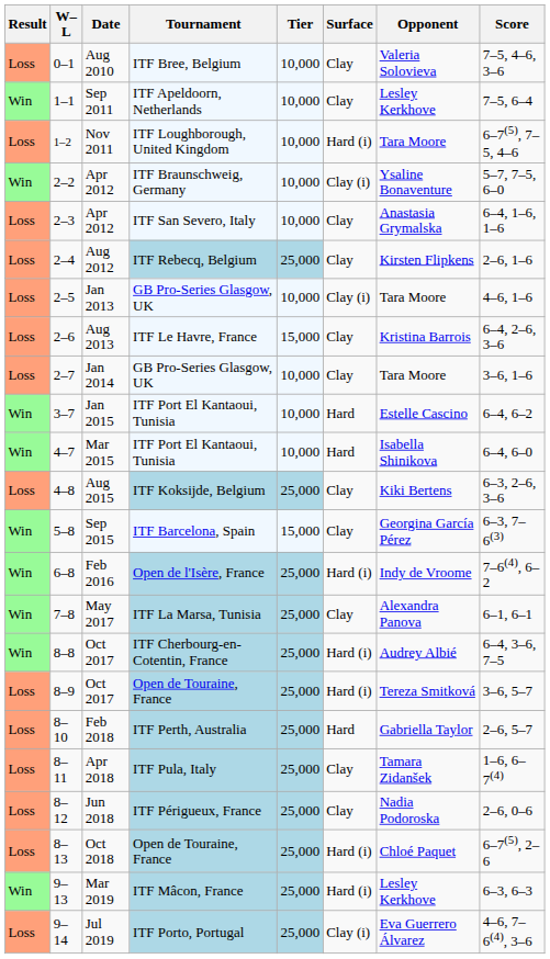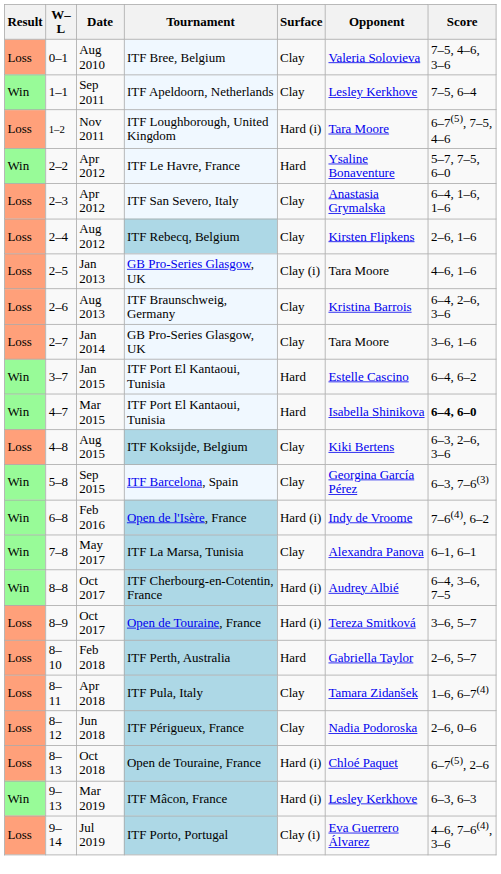- column: Tier | 10,000 | 10,000 | 10,000 | 10,000 | 10,000 | 25,000 | 10,000 | 15,000 | 10,000 | 10,000 | 10,000 | 25,000 | 15,000 | 25,000 | 25,000 | 25,000 | 25,000 | 25,000 | 25,000 | 25,000 | 25,000 | 25,000 | 25,000
2–2 / Apr 2012 | Tournament: ITF Braunschweig, Germany -> ITF Le Havre, France
2–2 / Apr 2012 | Surface: Clay (i) -> Hard
Aug 2013 | Tournament: ITF Le Havre, France -> ITF Braunschweig, Germany
Mar 2015 | Score: normal -> bold
